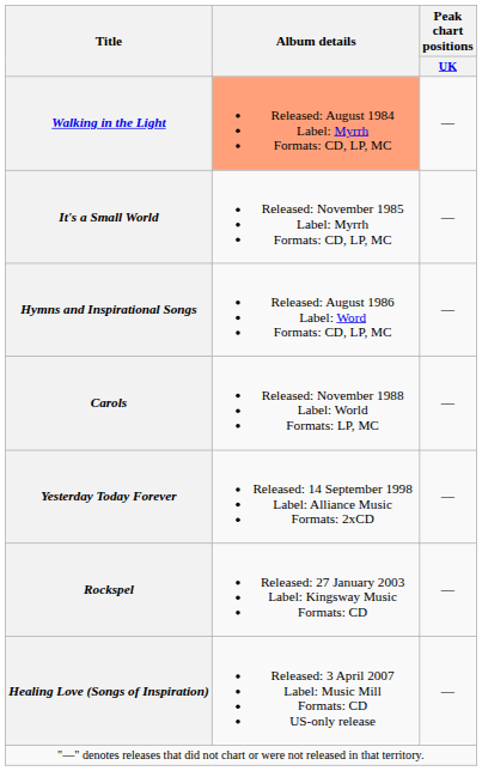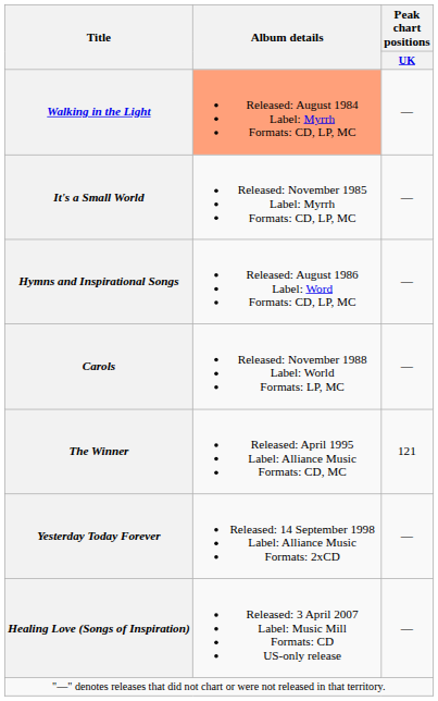+ row: The Winner | Released: April 1995 Label: Alliance Music Formats: CD, MC | 121
- row: Rockspel | Released: 27 January 2003 Label: Kingsway Music Formats: CD | —
